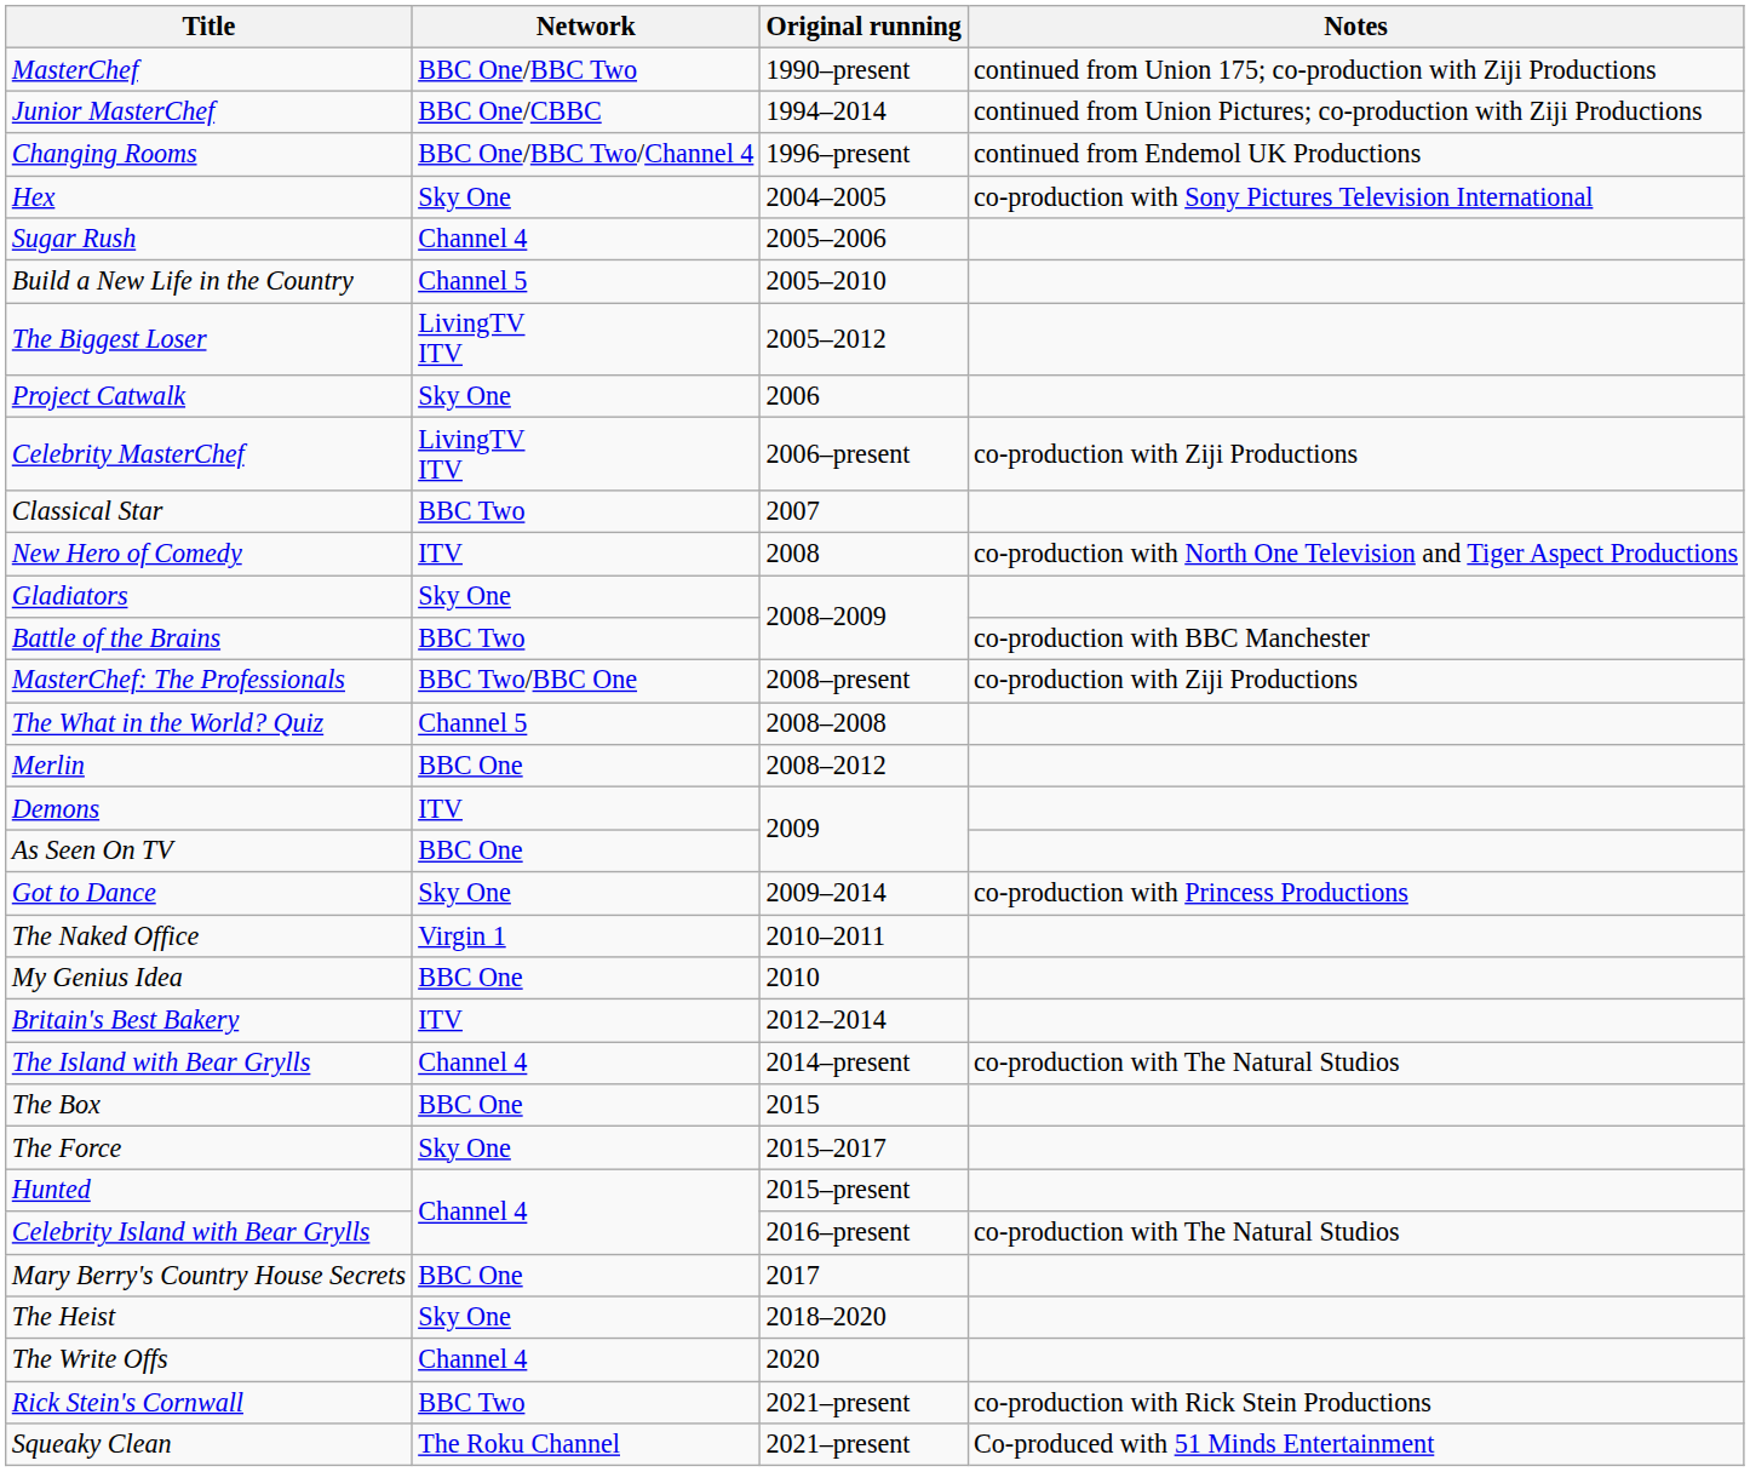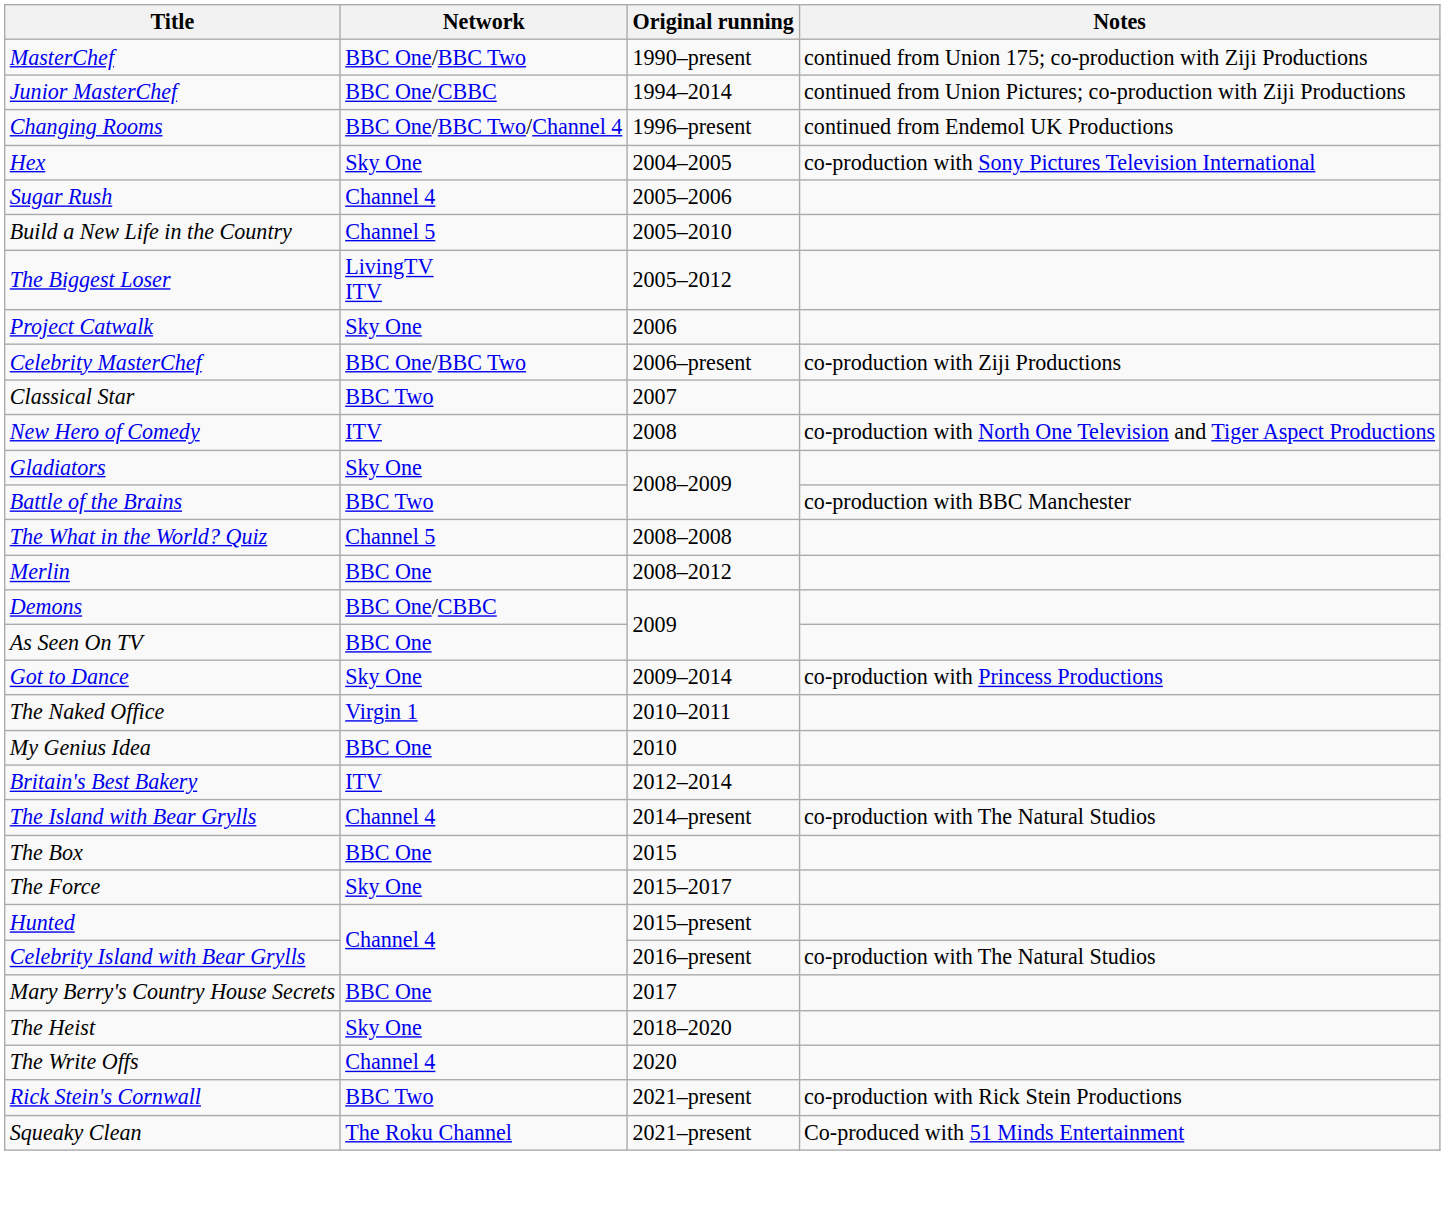Celebrity MasterChef | Network: LivingTV ITV -> BBC One/BBC Two
- row: MasterChef: The Professionals | BBC Two/BBC One | 2008–present | co-production with Ziji Productions
Demons | Network: ITV -> BBC One/CBBC
